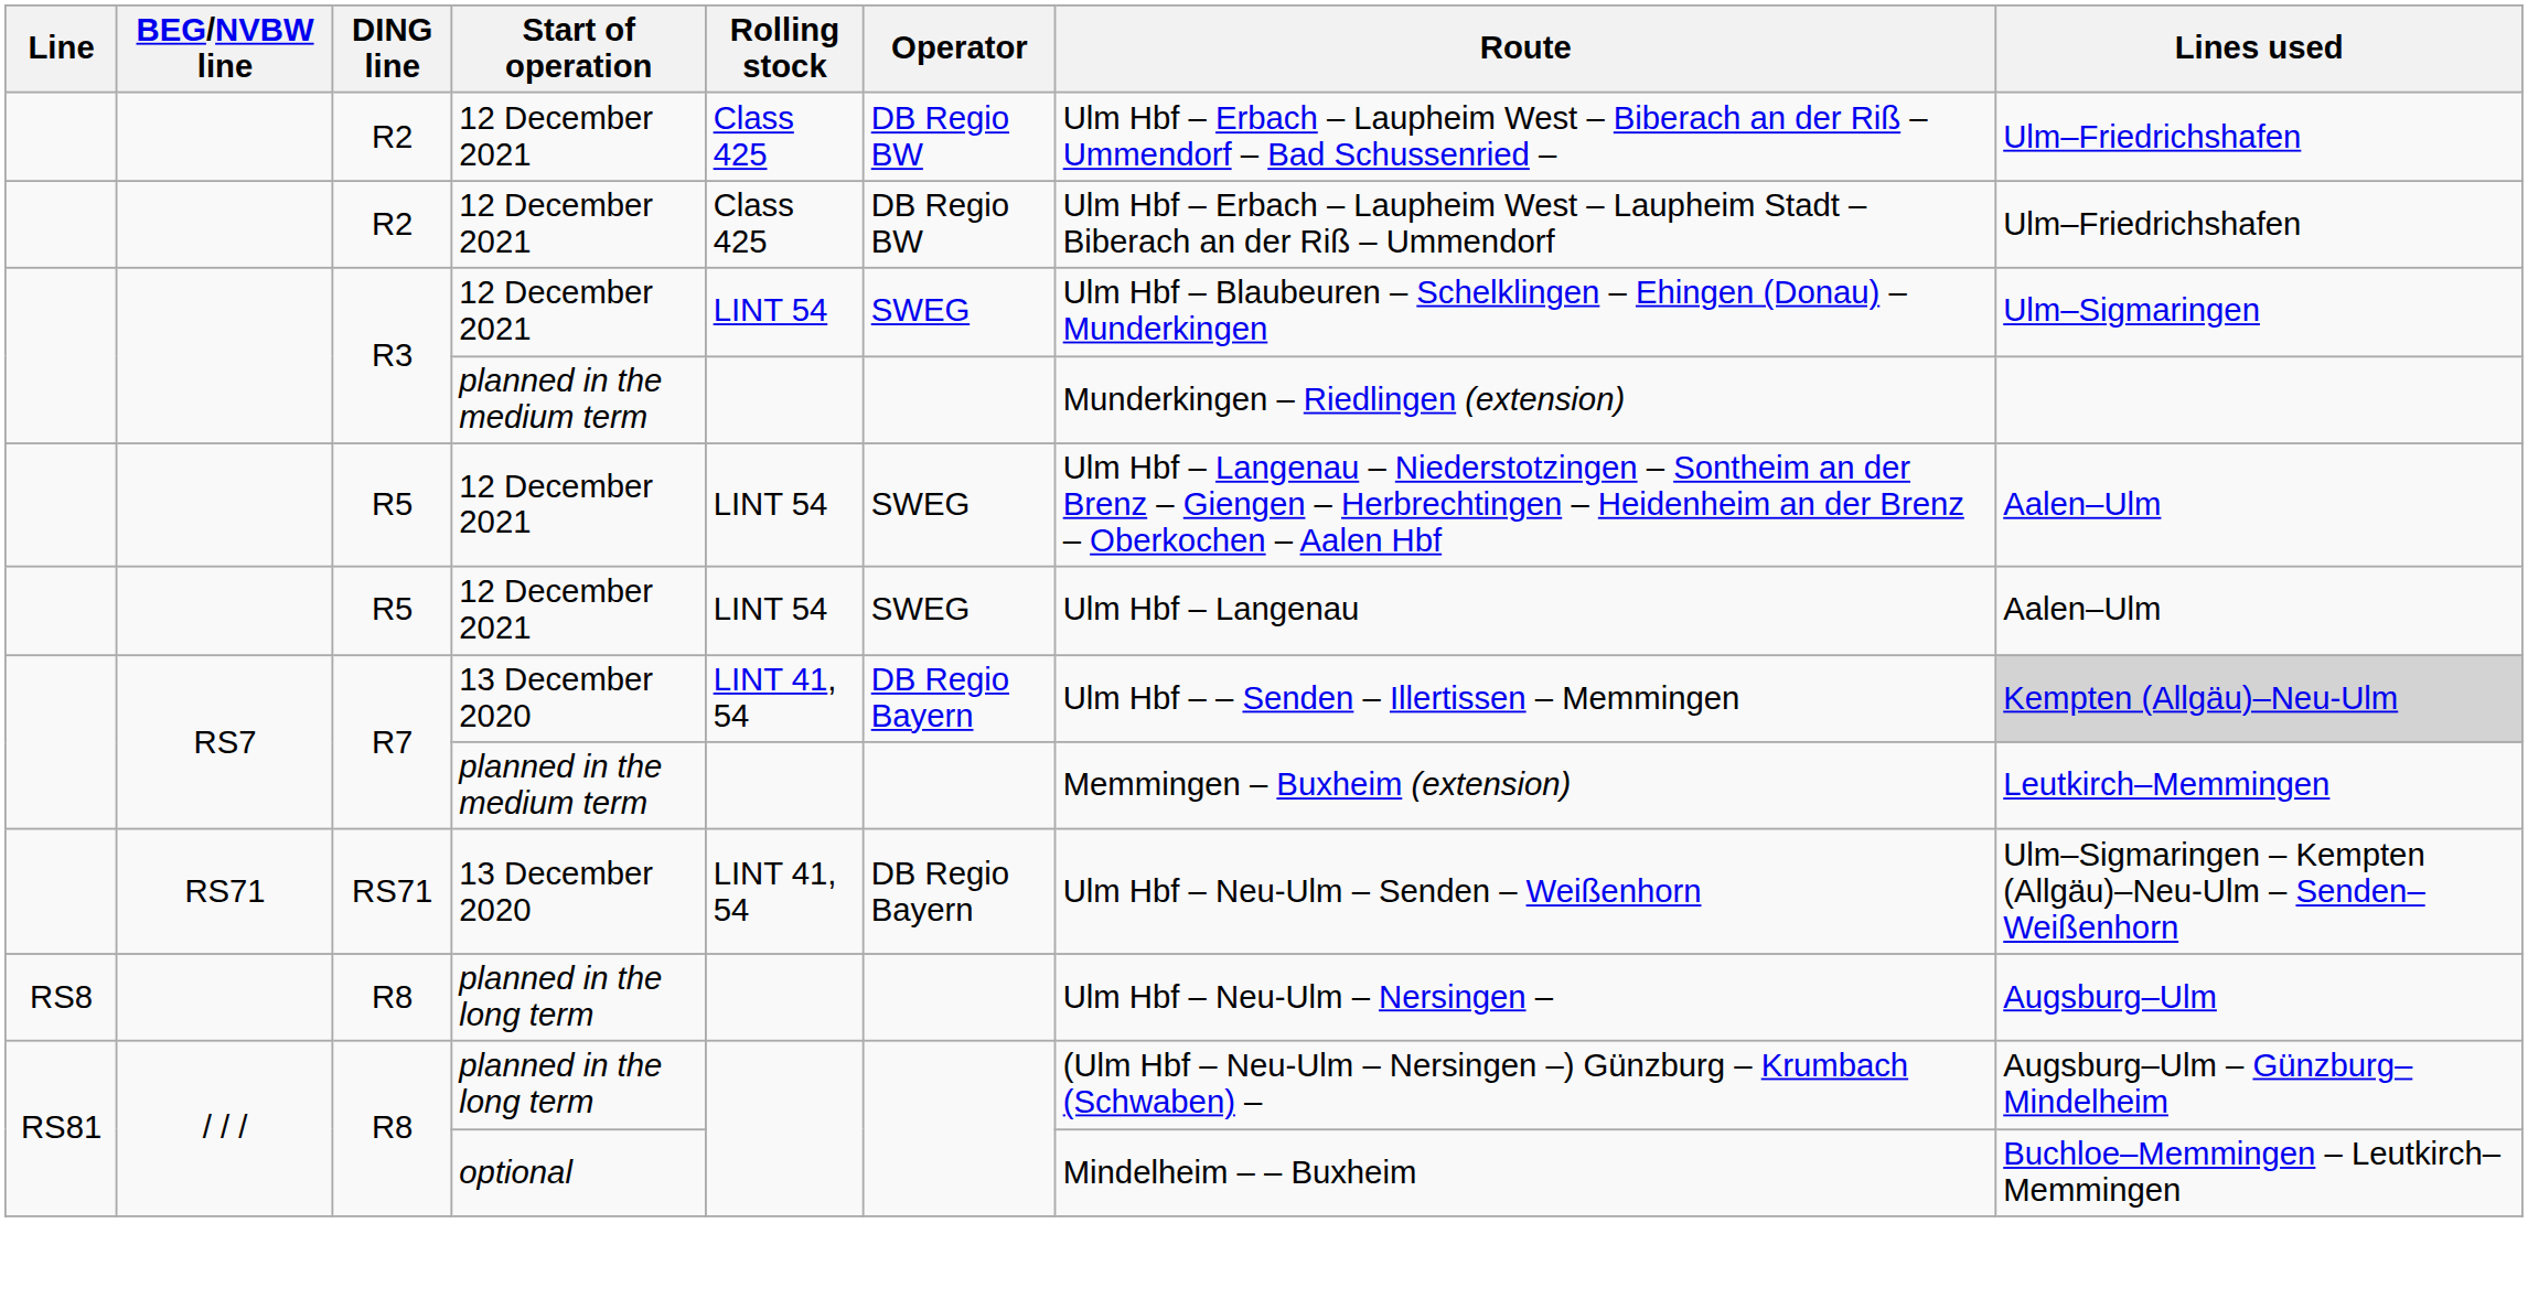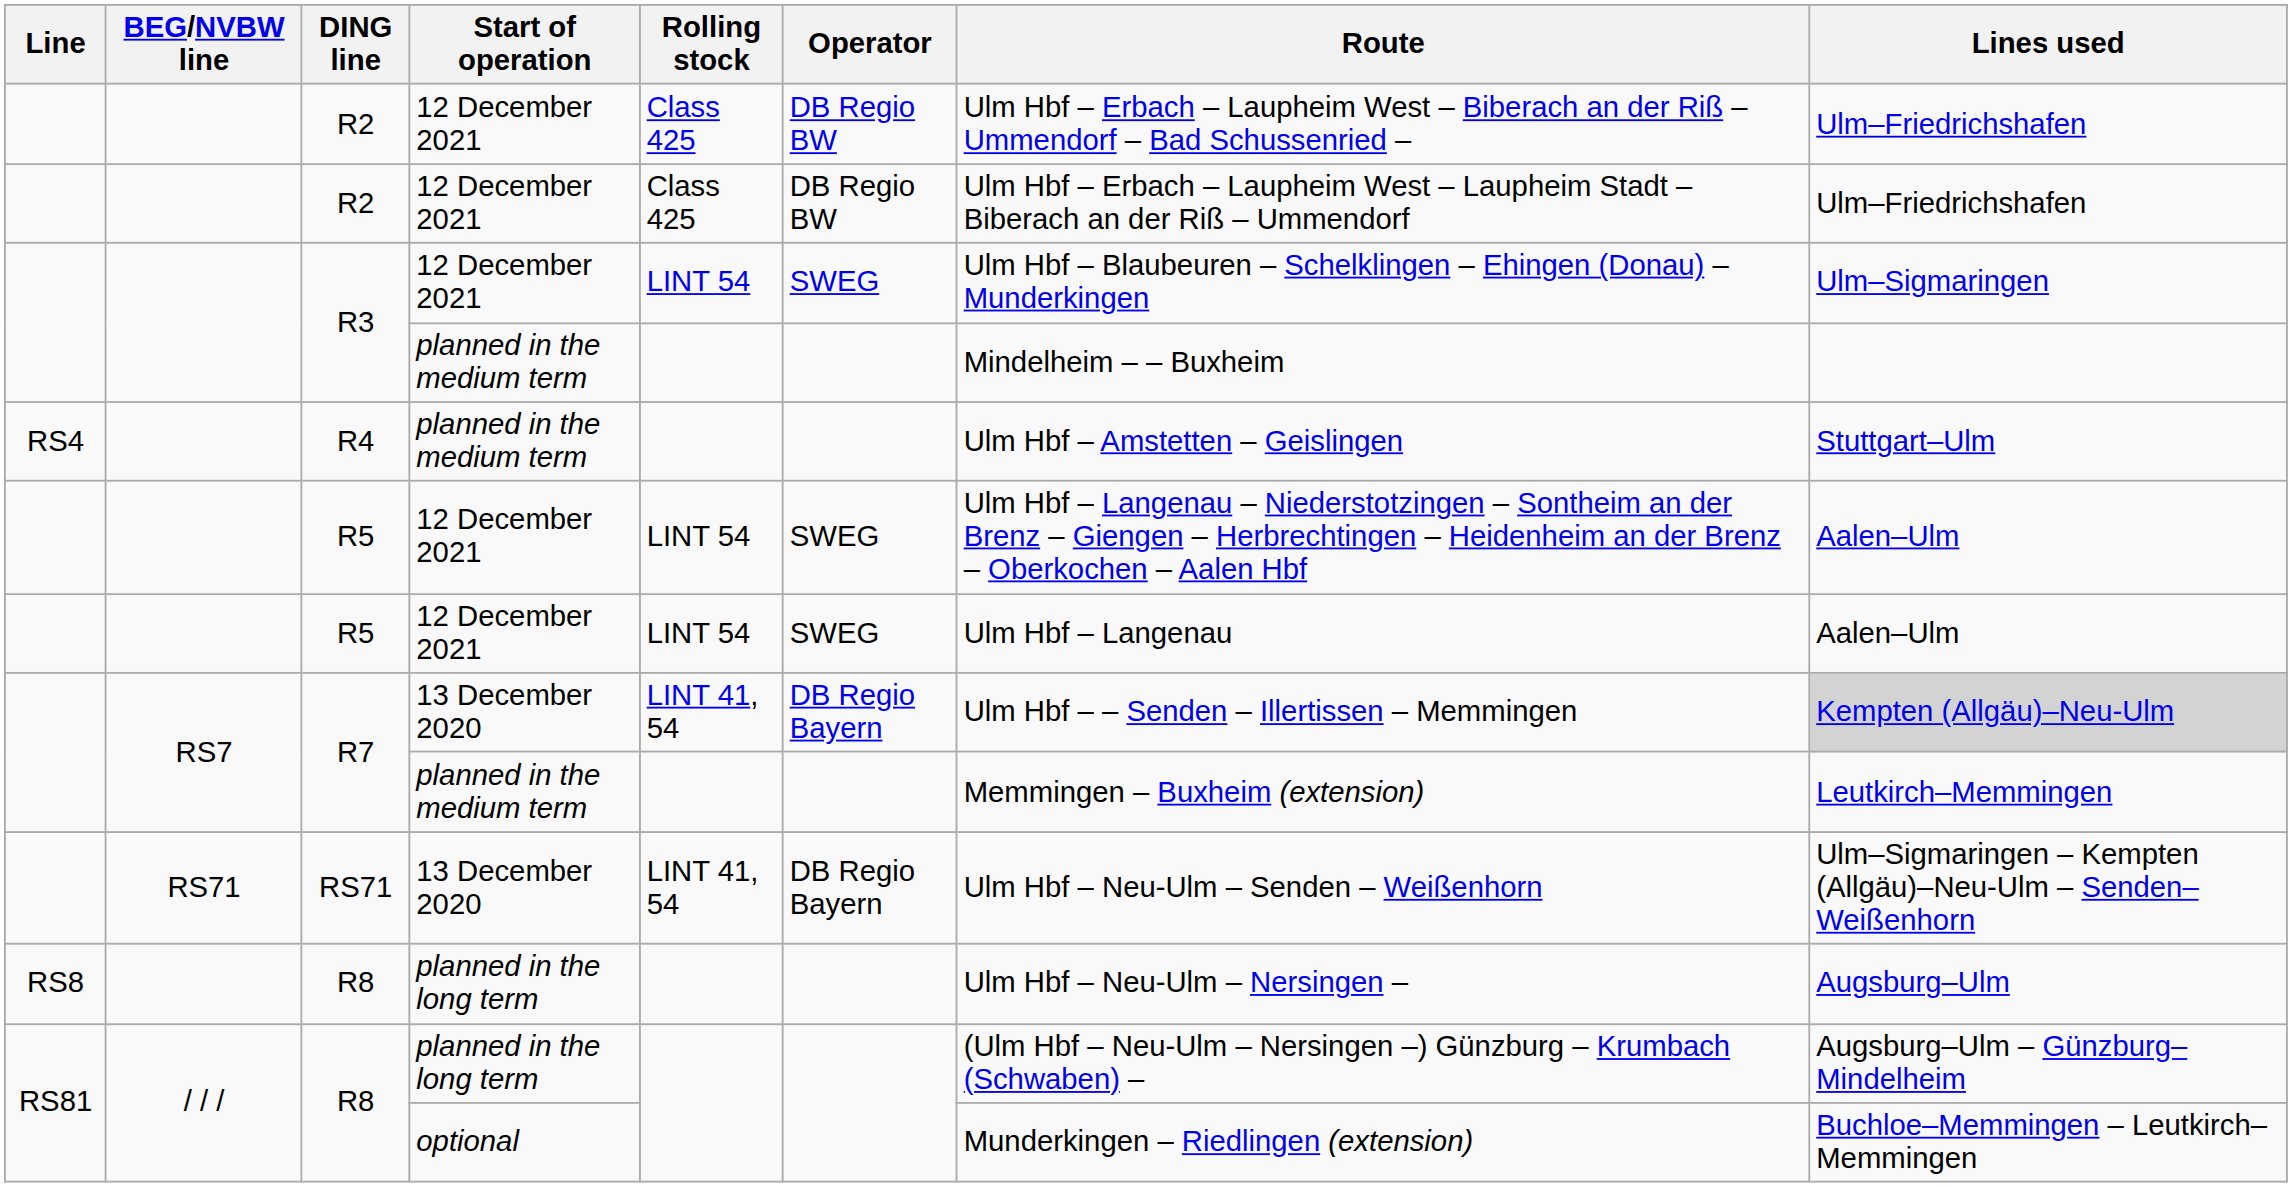R3 / planned in the medium term | Route: Munderkingen – Riedlingen (extension) -> Mindelheim – – Buxheim
+ row: RS4 | R4 | planned in the medium term | Ulm Hbf – Amstetten – Geislingen | Stuttgart–Ulm
R8 / optional | Route: Mindelheim – – Buxheim -> Munderkingen – Riedlingen (extension)
